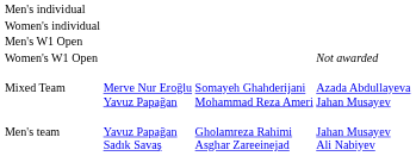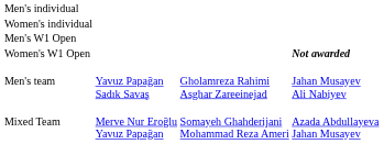Women's W1 Open | column 4: normal -> bold
rows swapped: Men's team <-> Mixed Team
